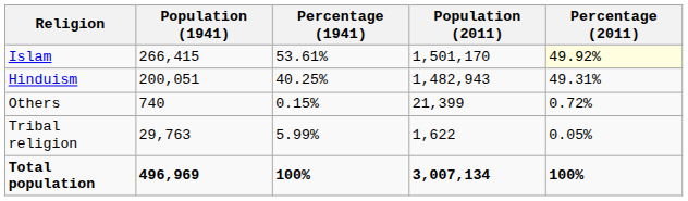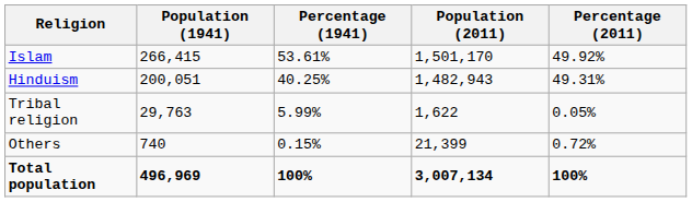Islam | Percentage (2011): lightyellow background -> no background
rows swapped: Tribal religion <-> Others
